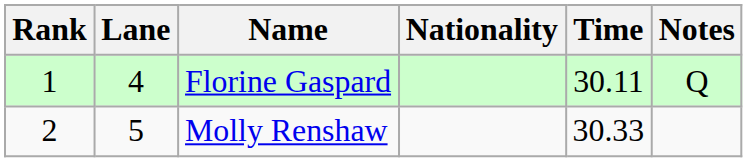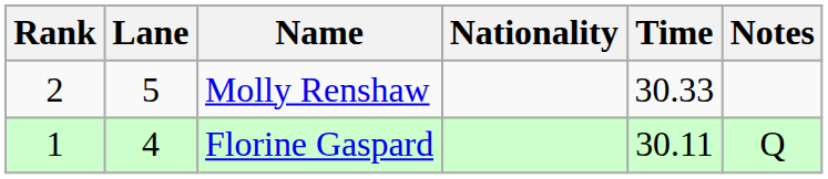rows swapped: Florine Gaspard <-> Molly Renshaw
